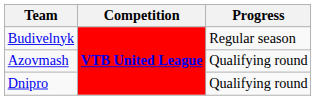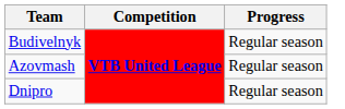Azovmash | Progress: Qualifying round -> Regular season
Dnipro | Progress: Qualifying round -> Regular season
